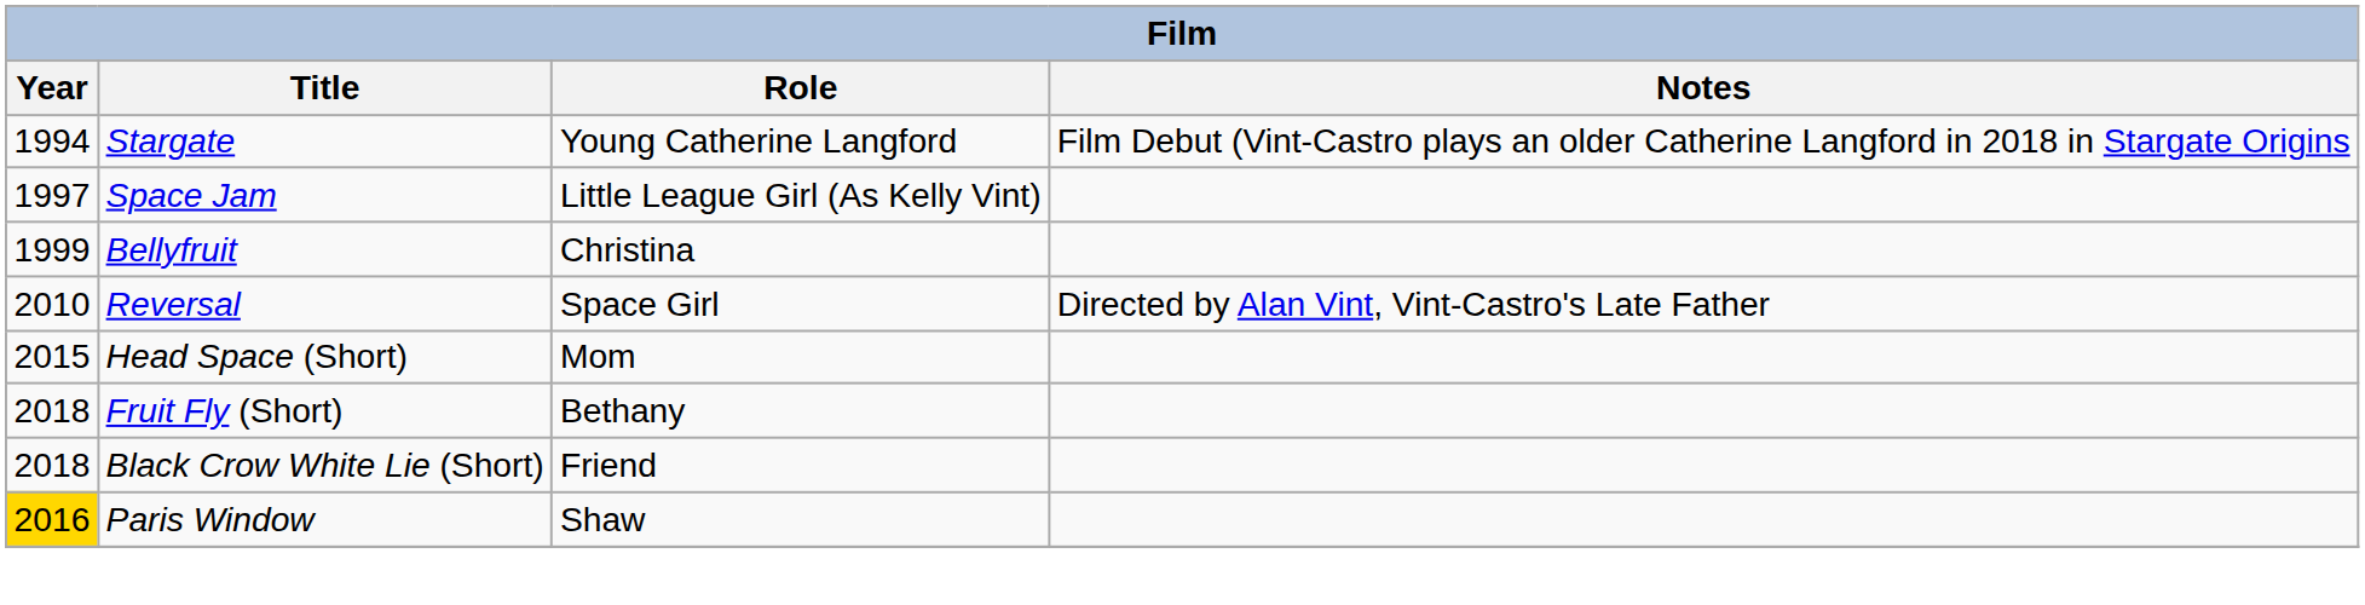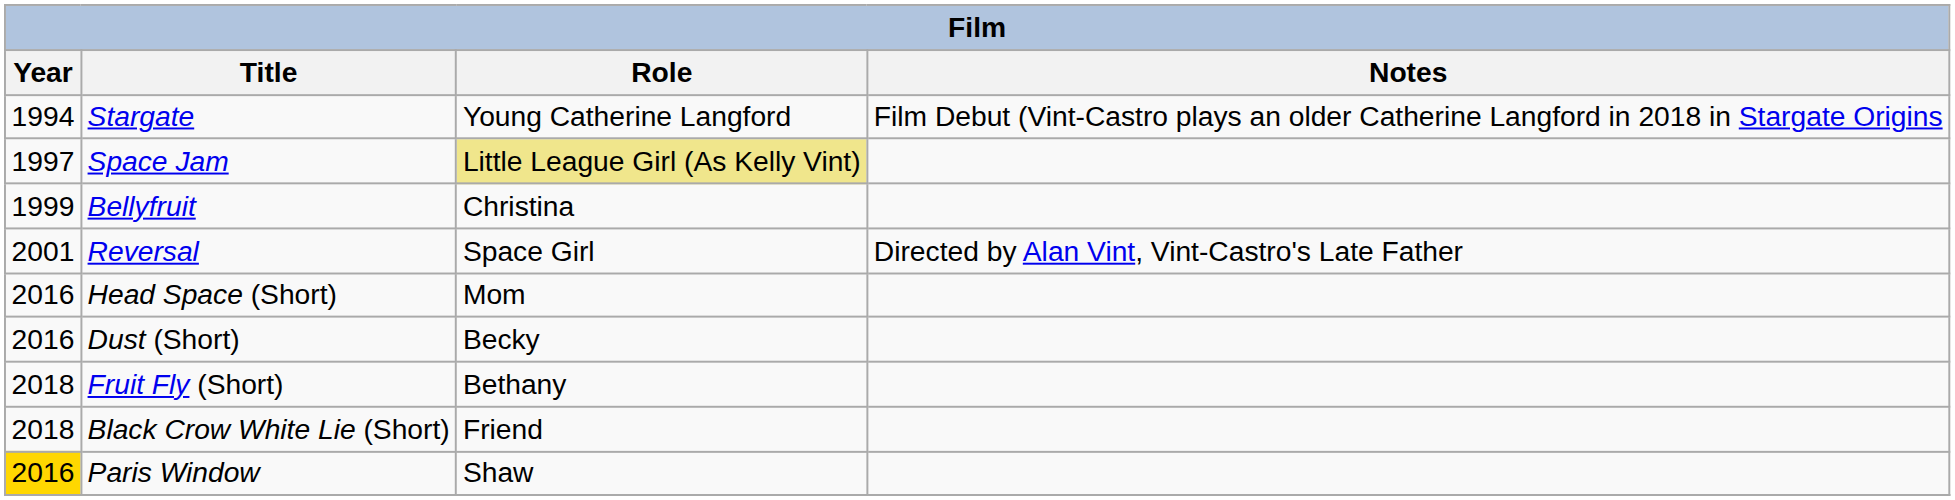Space Jam | Role: no background -> khaki background
Reversal | Year: 2010 -> 2001
Head Space (Short) | Year: 2015 -> 2016
+ row: 2016 | Dust (Short) | Becky
